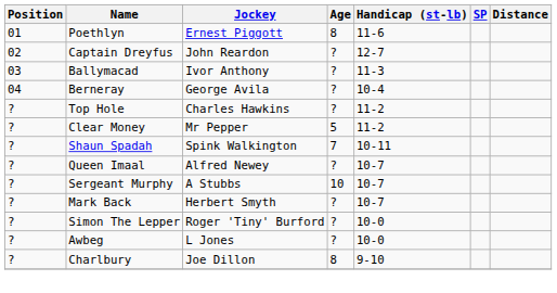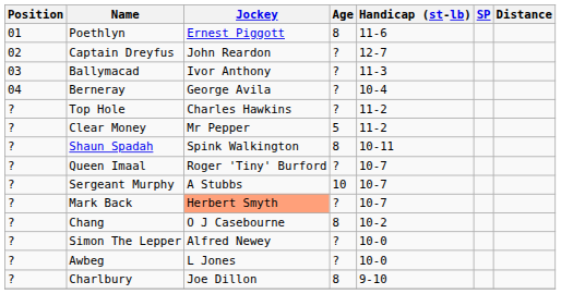Shaun Spadah | Age: 7 -> 8
Queen Imaal | Jockey: Alfred Newey -> Roger 'Tiny' Burford
Mark Back | Jockey: no background -> lightsalmon background
+ row: ? | Chang | O J Casebourne | 8 | 10-2
Simon The Lepper | Jockey: Roger 'Tiny' Burford -> Alfred Newey
